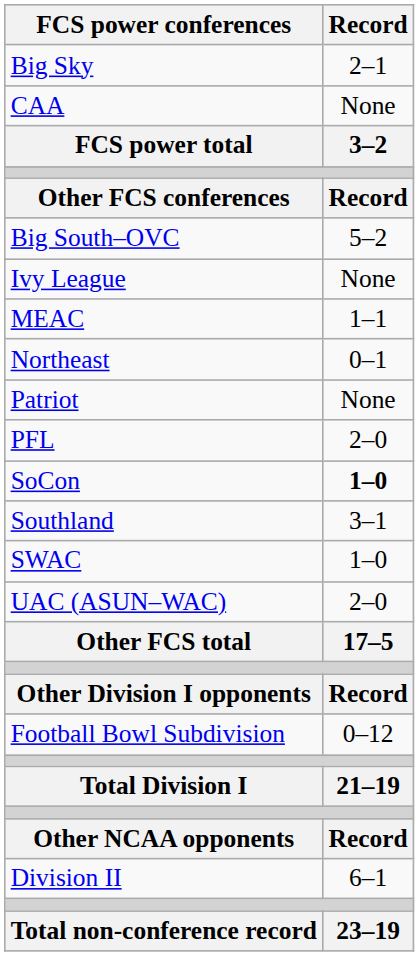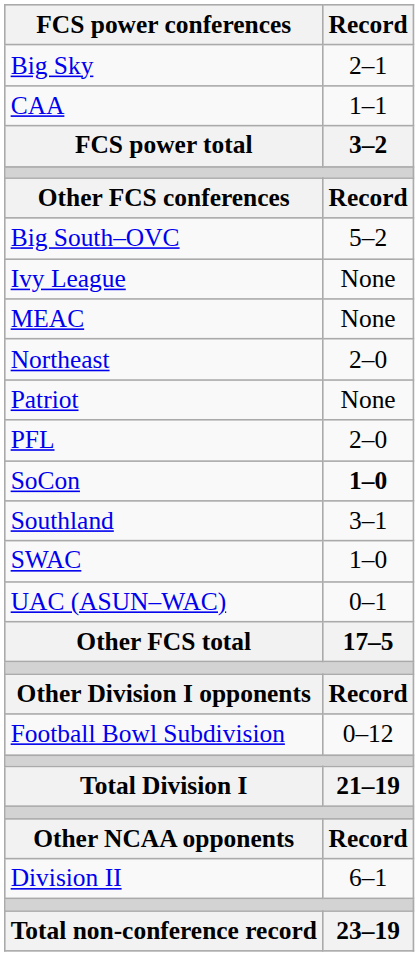CAA | Record: None -> 1–1
MEAC | Record: 1–1 -> None
Northeast | Record: 0–1 -> 2–0
UAC (ASUN–WAC) | Record: 2–0 -> 0–1
